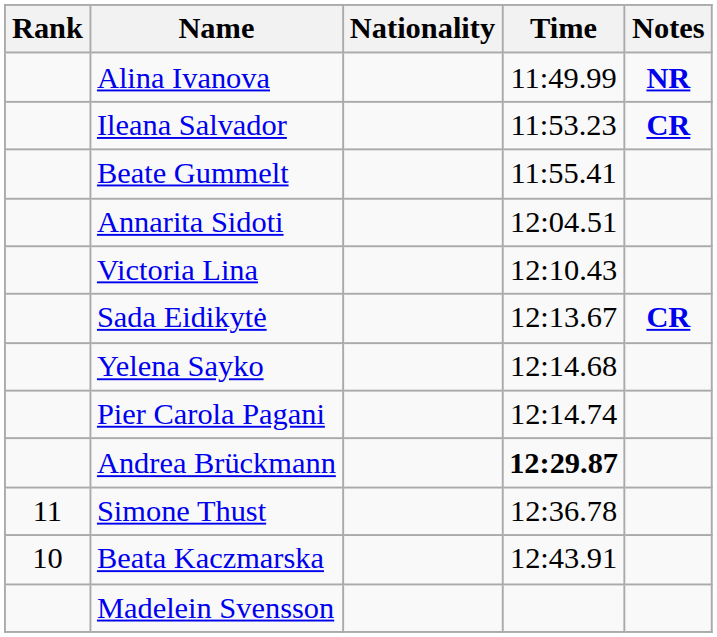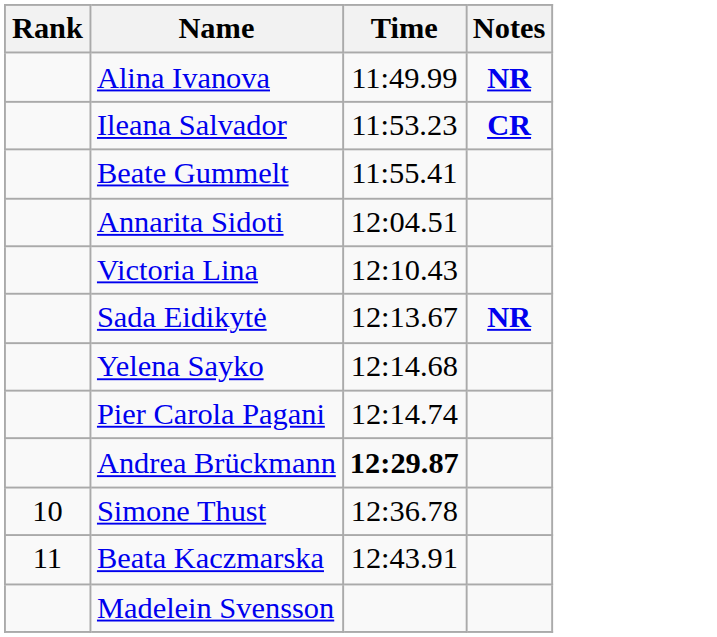- column: Nationality
Sada Eidikytė | Notes: CR -> NR
Simone Thust | Rank: 11 -> 10
Beata Kaczmarska | Rank: 10 -> 11
